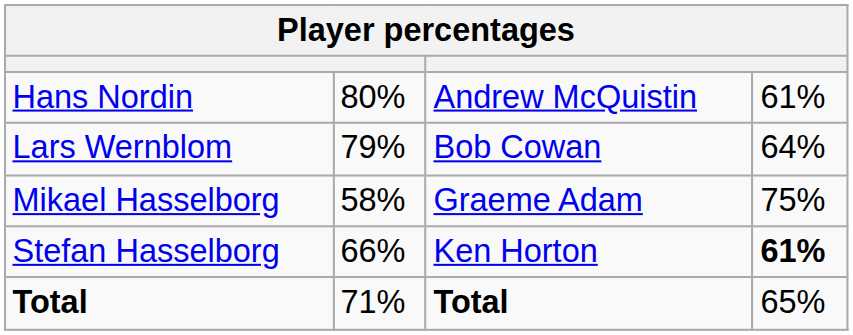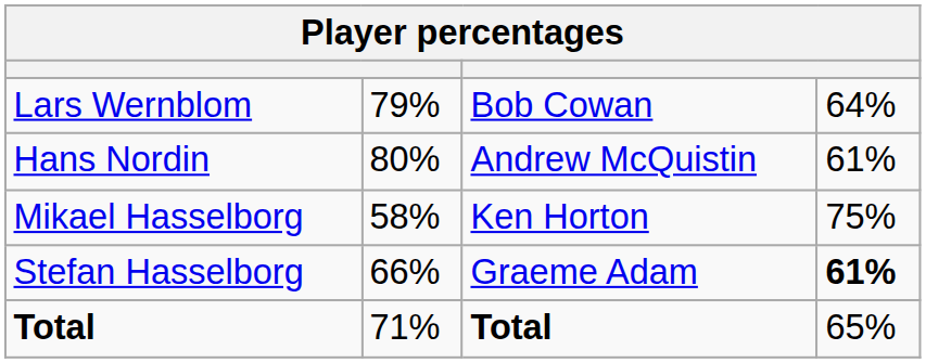rows swapped: Lars Wernblom <-> Hans Nordin
Mikael Hasselborg | column 3: Graeme Adam -> Ken Horton
Stefan Hasselborg | column 3: Ken Horton -> Graeme Adam
